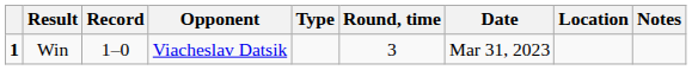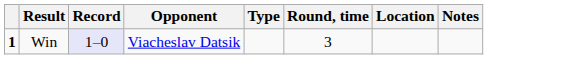- column: Date | Mar 31, 2023
Win | Record: no background -> lavender background
